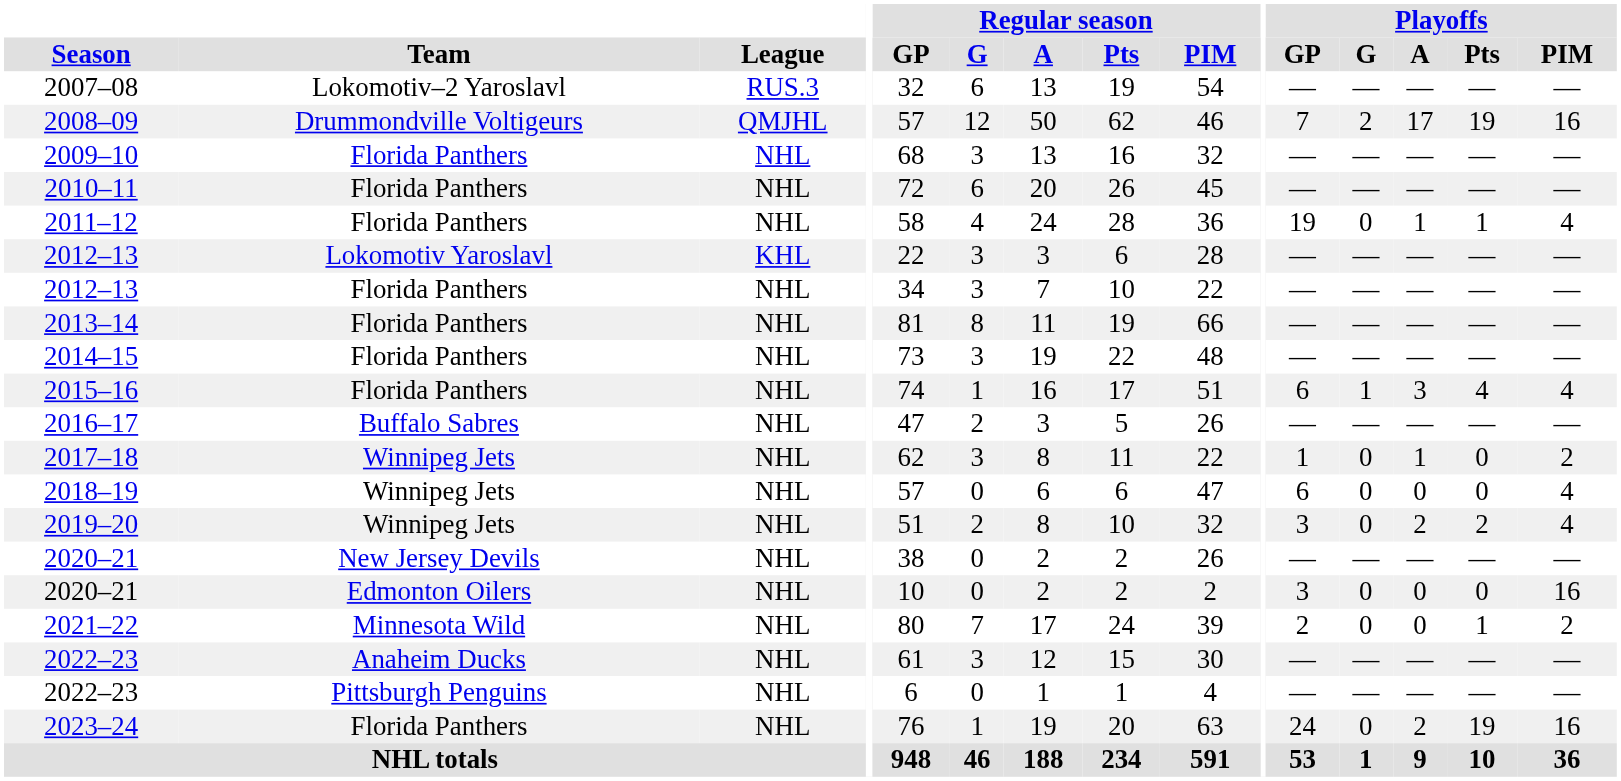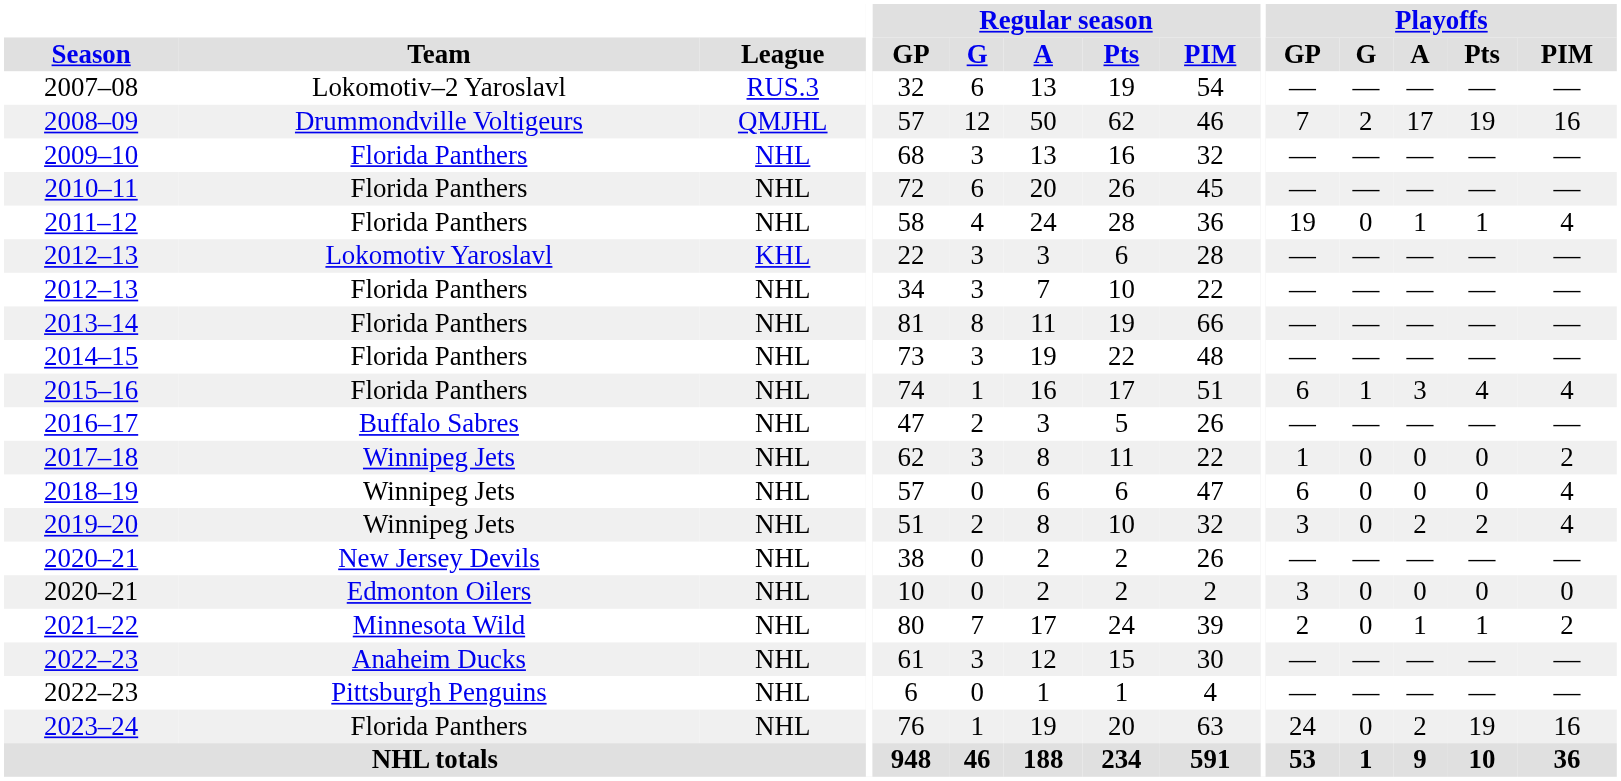2017–18 | Playoffs / A: 1 -> 0
2020–21 / Edmonton Oilers | Playoffs / PIM: 16 -> 0
2021–22 | Playoffs / A: 0 -> 1
